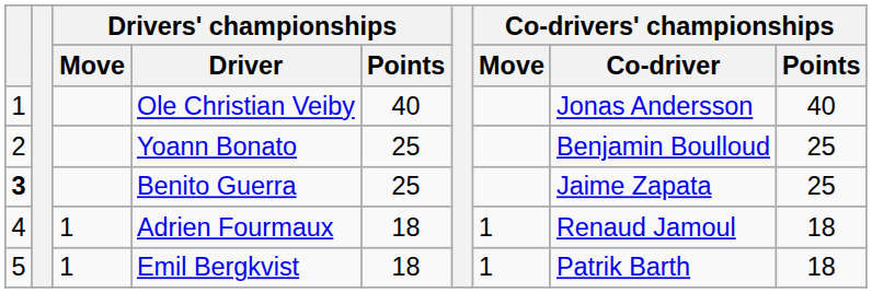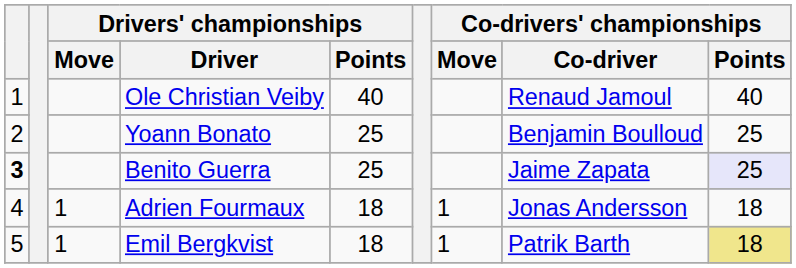Ole Christian Veiby | Co-drivers' championships / Co-driver: Jonas Andersson -> Renaud Jamoul
Benito Guerra | Co-drivers' championships / Points: no background -> lavender background
Adrien Fourmaux | Co-drivers' championships / Co-driver: Renaud Jamoul -> Jonas Andersson
Emil Bergkvist | Co-drivers' championships / Points: no background -> khaki background
